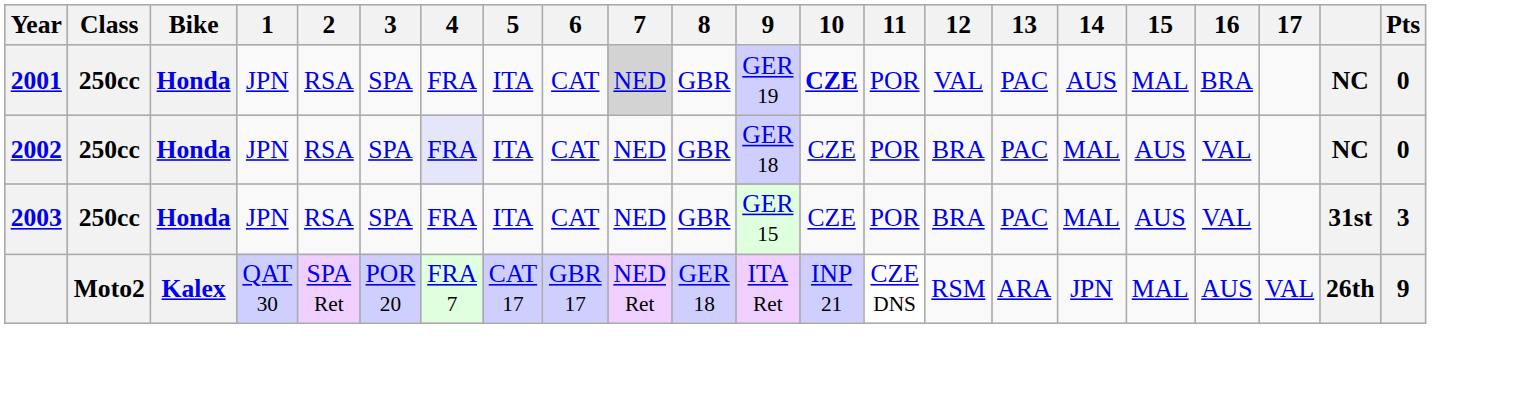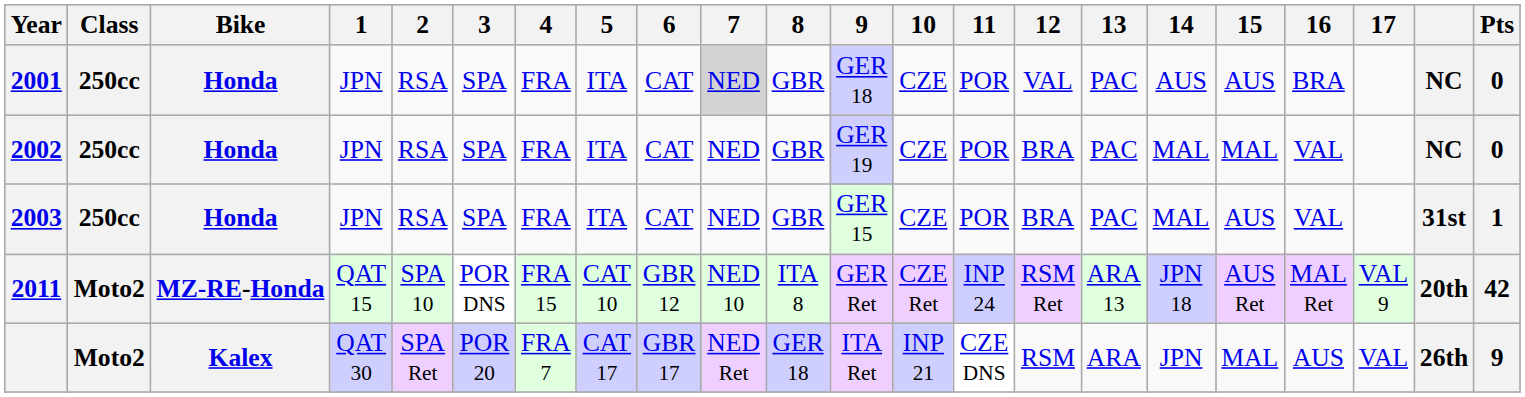2001 | 9: GER 19 -> GER 18
2001 | 10: bold -> normal
2001 | 15: MAL -> AUS
2002 | 4: lavender background -> no background
2002 | 9: GER 18 -> GER 19
2002 | 15: AUS -> MAL
2003 | Pts: 3 -> 1
+ row: 2011 | Moto2 | MZ-RE-Honda | QAT 15 | SPA 10 | POR DNS | FRA 15 | CAT 10 | GBR 12 | NED 10 | ITA 8 | GER Ret | CZE Ret | INP 24 | RSM Ret | ARA 13 | JPN 18 | AUS Ret | MAL Ret | VAL 9 | 20th | 42
